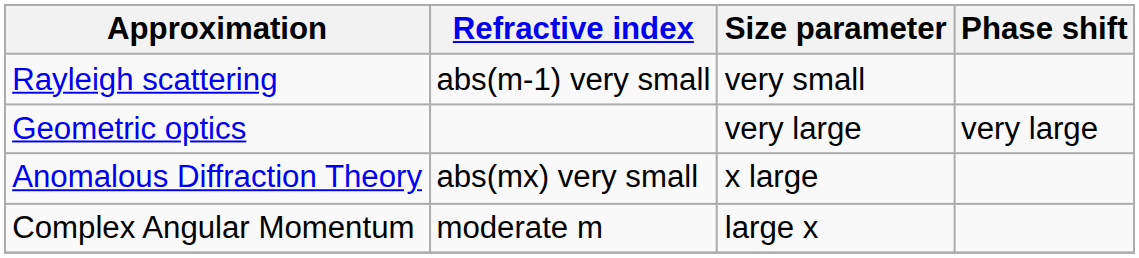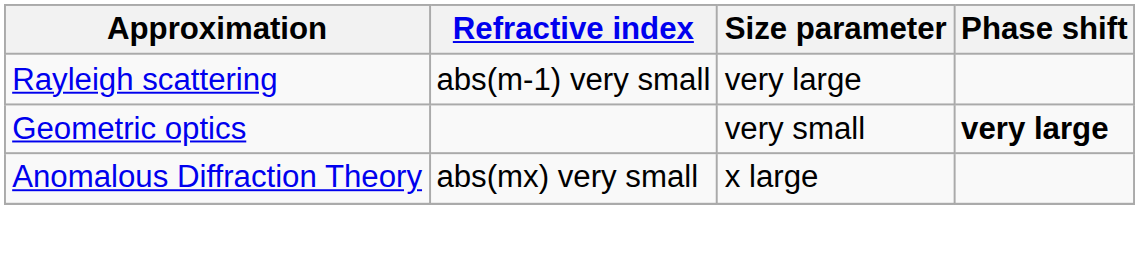Rayleigh scattering | Size parameter: very small -> very large
Geometric optics | Size parameter: very large -> very small
Geometric optics | Phase shift: normal -> bold
- row: Complex Angular Momentum | moderate m | large x
